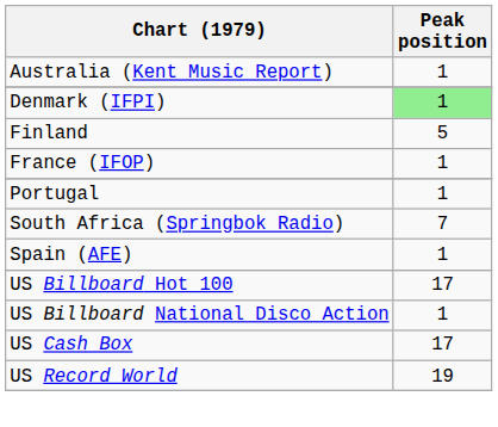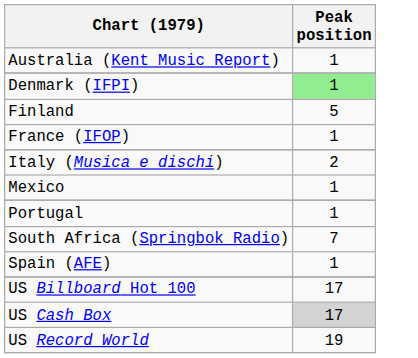+ row: Italy (Musica e dischi) | 2
+ row: Mexico | 1
- row: US Billboard National Disco Action | 1
US Cash Box | Peak position: no background -> lightgrey background
